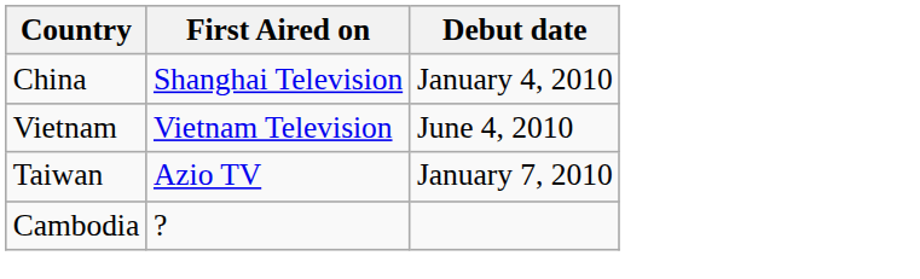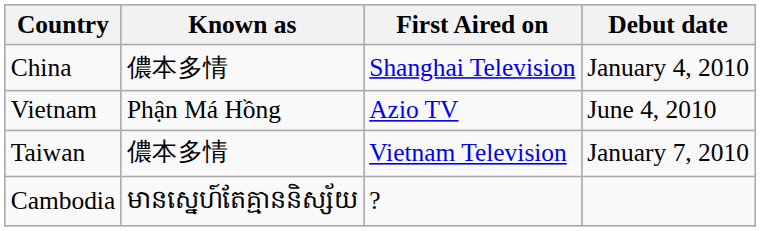+ column: Known as | 儂本多情 | Phận Má Hồng | 儂本多情 | មានស្នេហ៍តែគ្មាននិស្ស័យ
Vietnam | First Aired on: Vietnam Television -> Azio TV
Taiwan | First Aired on: Azio TV -> Vietnam Television
